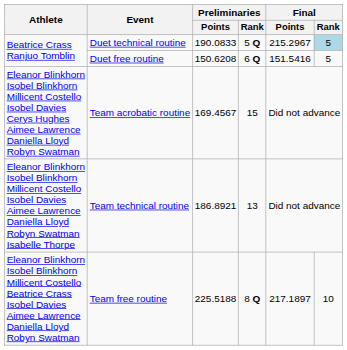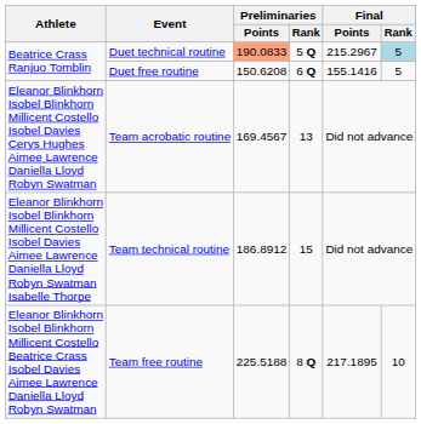Duet technical routine | Preliminaries / Points: no background -> lightsalmon background
Duet free routine | Final / Points: 151.5416 -> 155.1416
Team acrobatic routine | Preliminaries / Rank: 15 -> 13
Team technical routine | Preliminaries / Points: 186.8921 -> 186.8912
Team technical routine | Preliminaries / Rank: 13 -> 15
Team free routine | Final / Points: 217.1897 -> 217.1895
